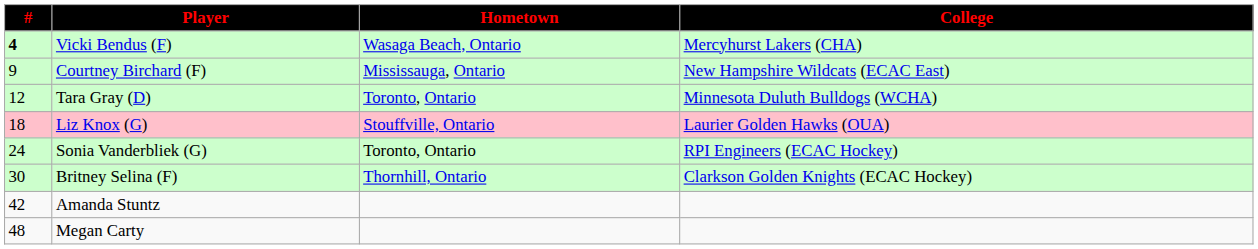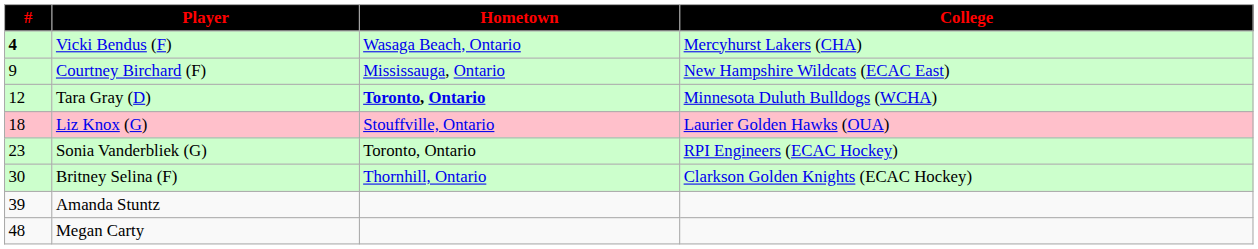Tara Gray (D) | Hometown: normal -> bold
Sonia Vanderbliek (G) | #: 24 -> 23
Amanda Stuntz | #: 42 -> 39
